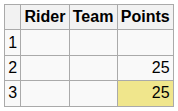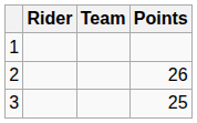2 | Points: 25 -> 26
3 | Points: khaki background -> no background
